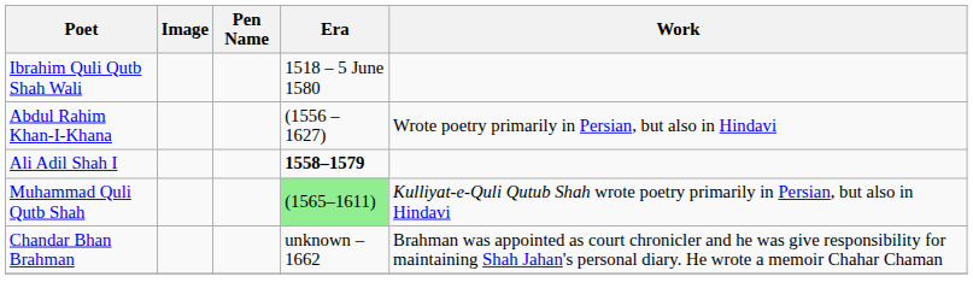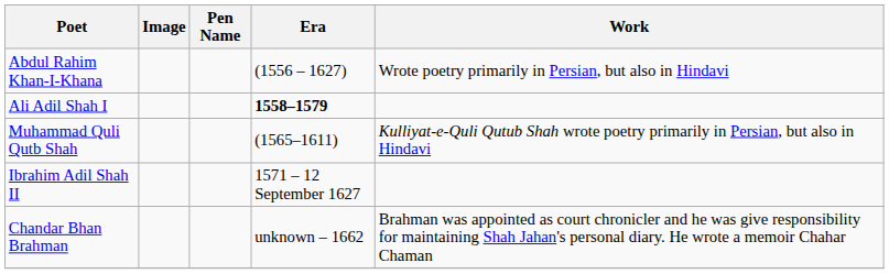- row: Ibrahim Quli Qutb Shah Wali | 1518 – 5 June 1580
Muhammad Quli Qutb Shah | Era: lightgreen background -> no background
+ row: Ibrahim Adil Shah II | 1571 – 12 September 1627
